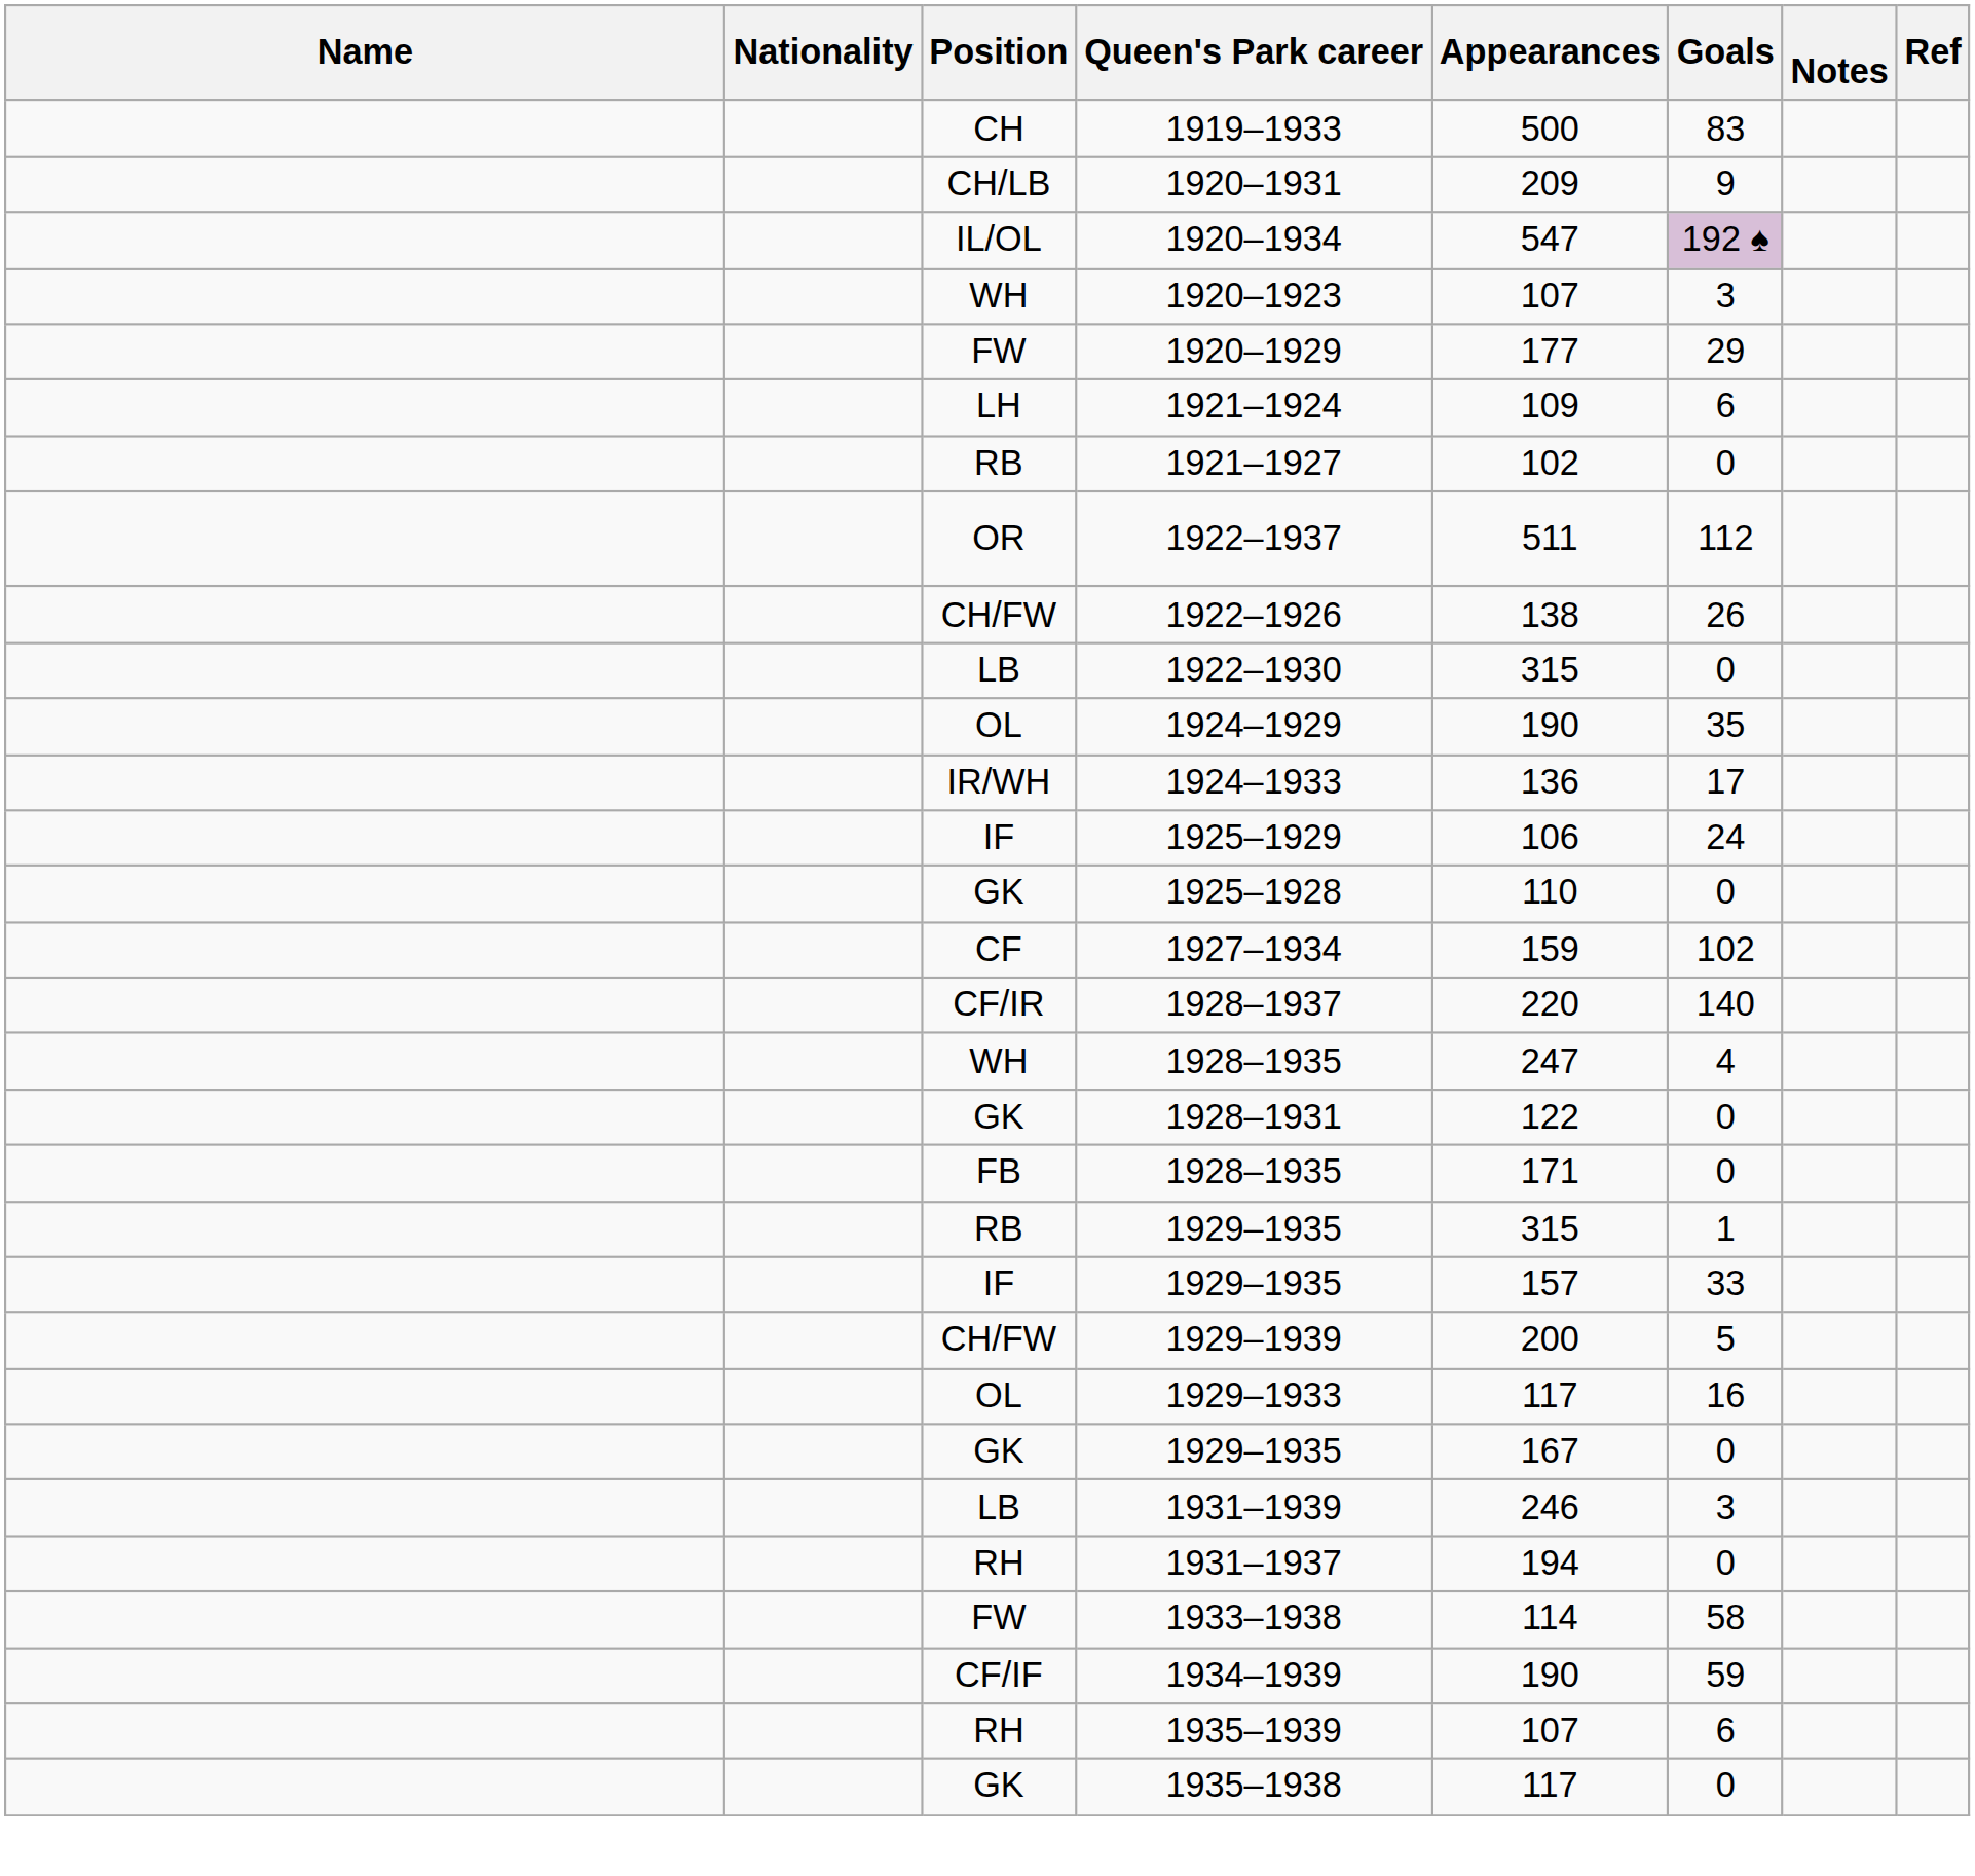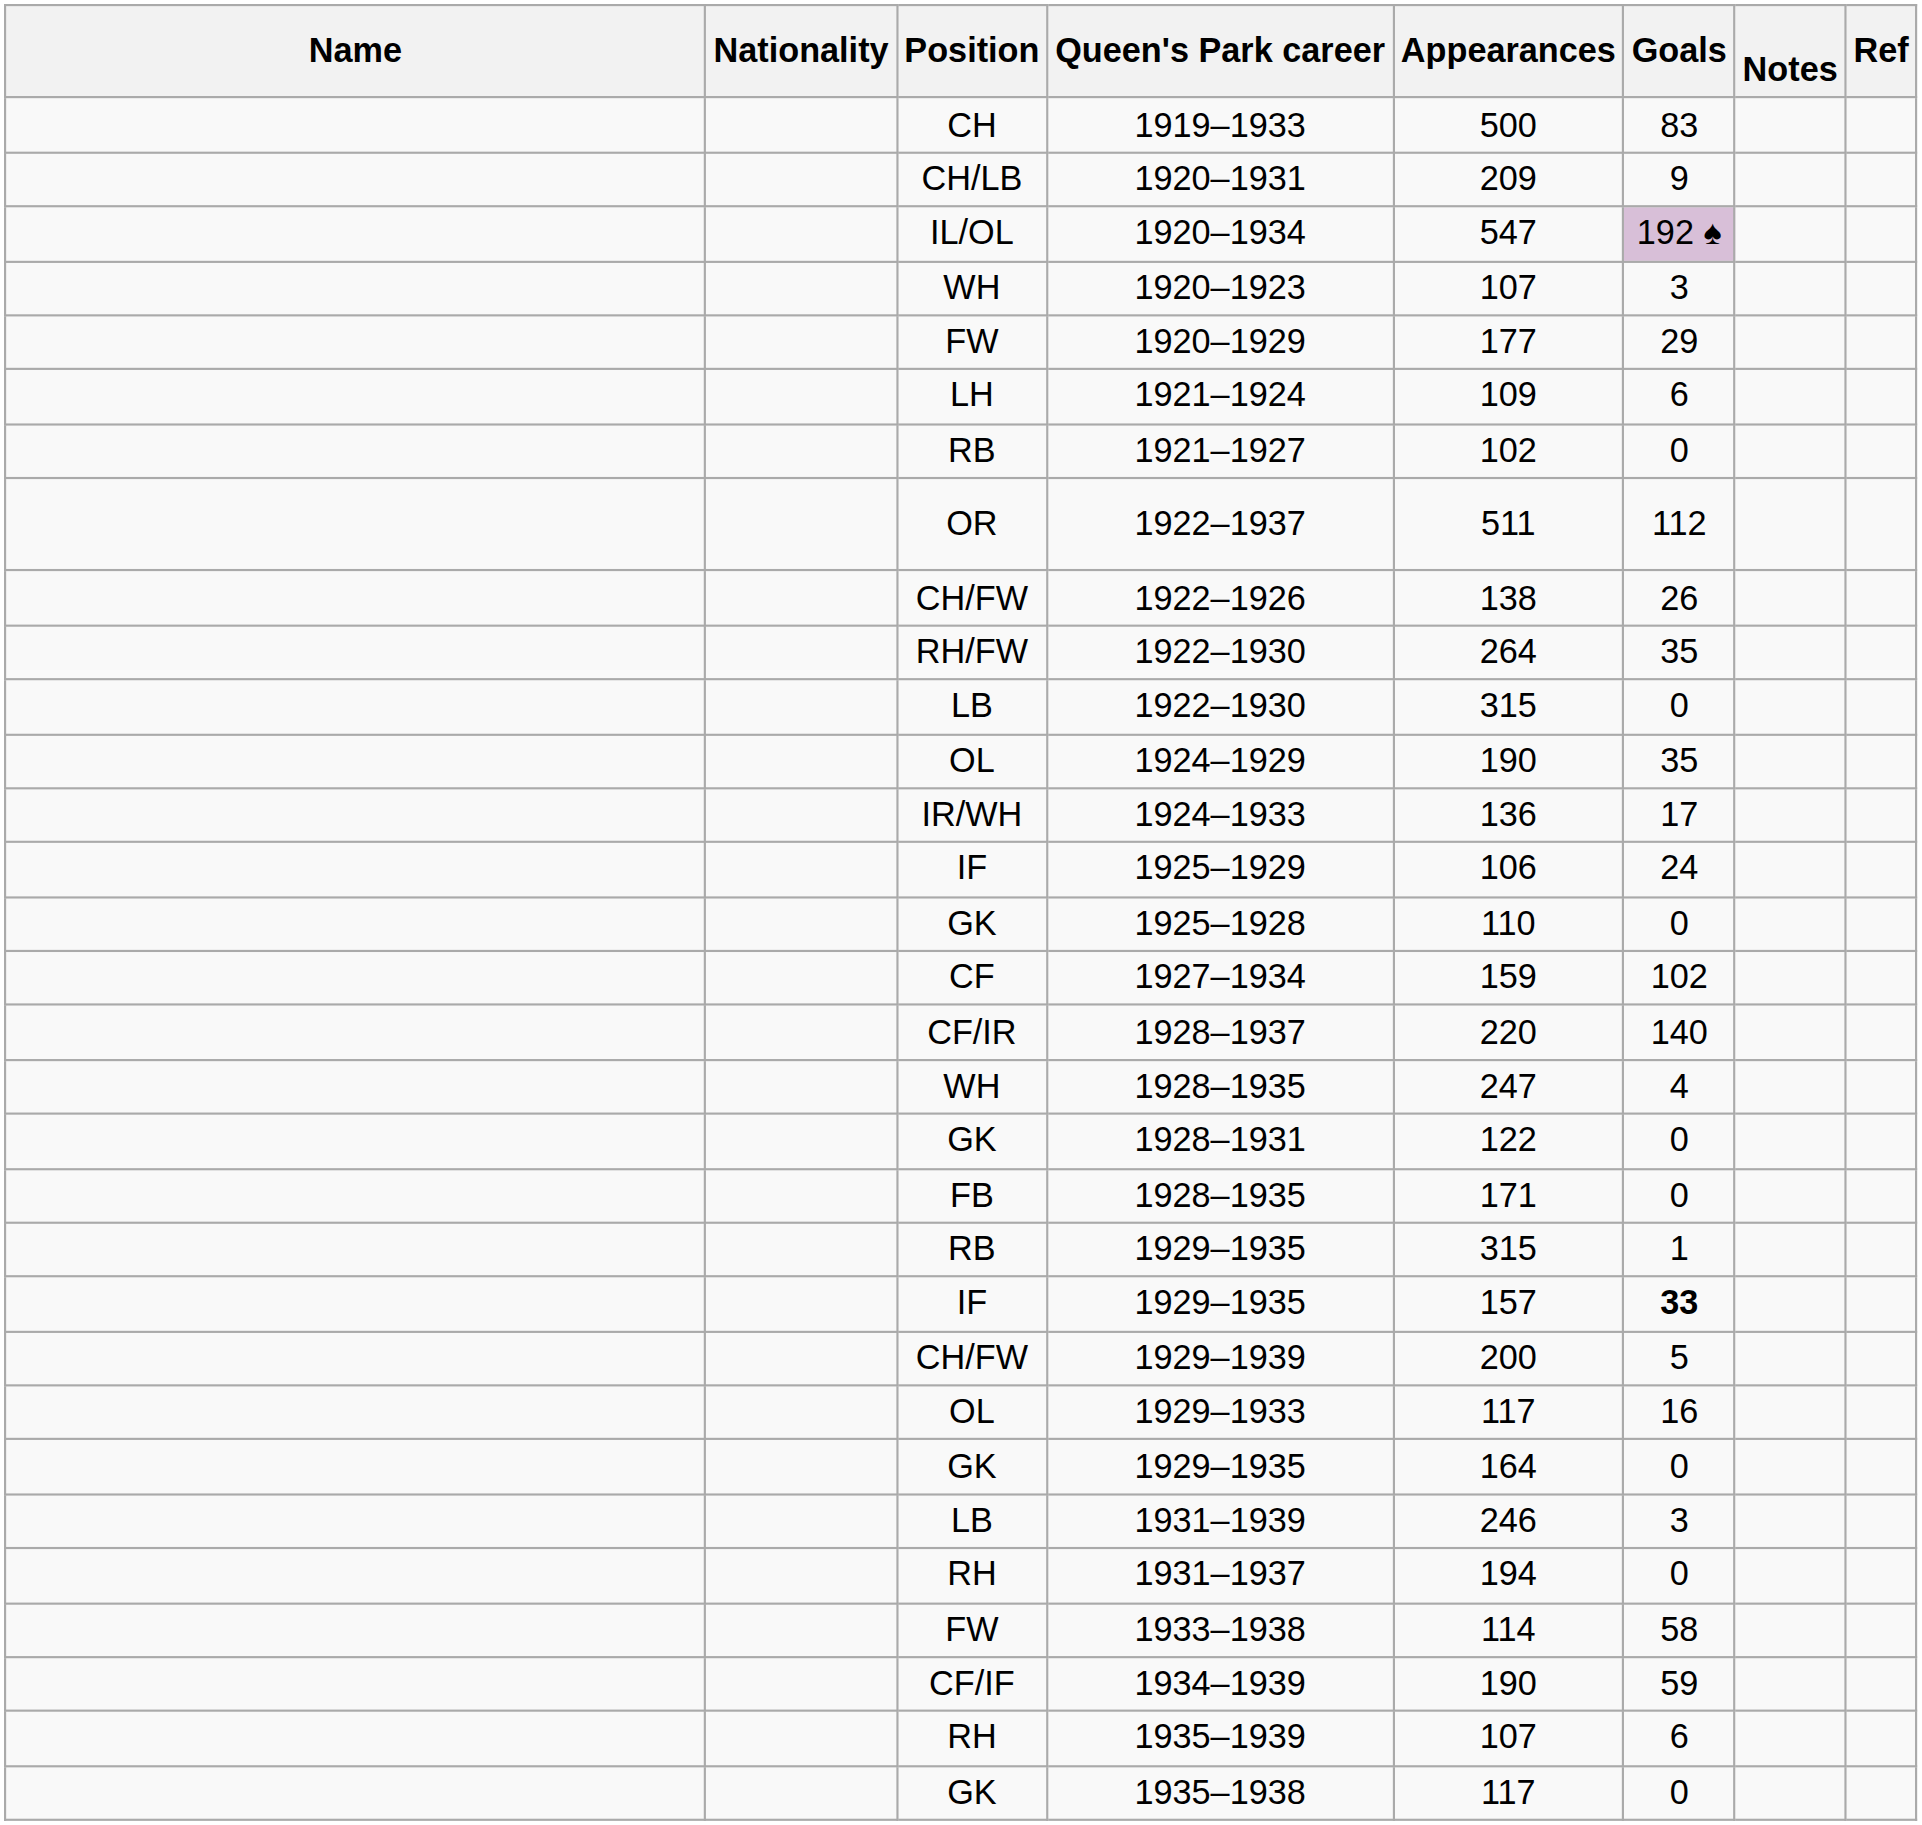+ row: RH/FW | 1922–1930 | 264 | 35
IF / 1929–1935 | Goals: normal -> bold
GK / 1929–1935 | Appearances: 167 -> 164
